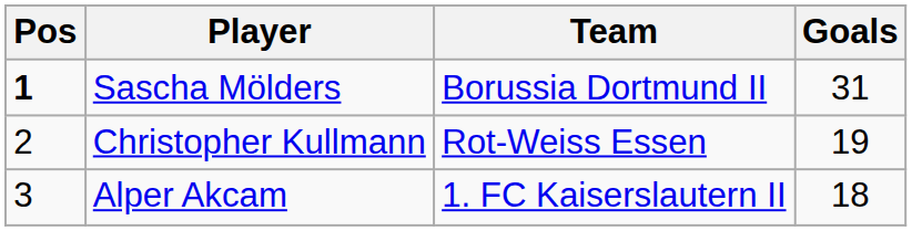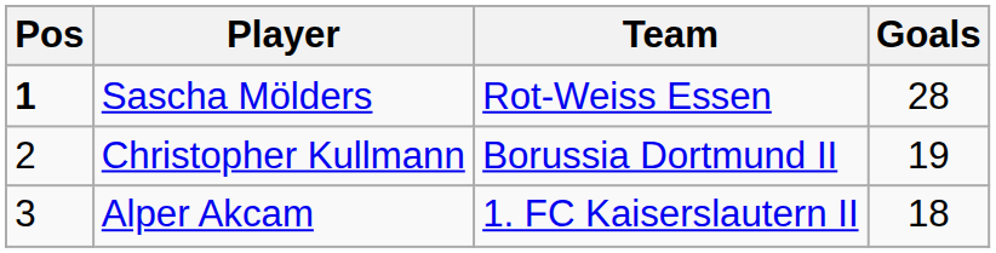Sascha Mölders | Team: Borussia Dortmund II -> Rot-Weiss Essen
Sascha Mölders | Goals: 31 -> 28
Christopher Kullmann | Team: Rot-Weiss Essen -> Borussia Dortmund II
